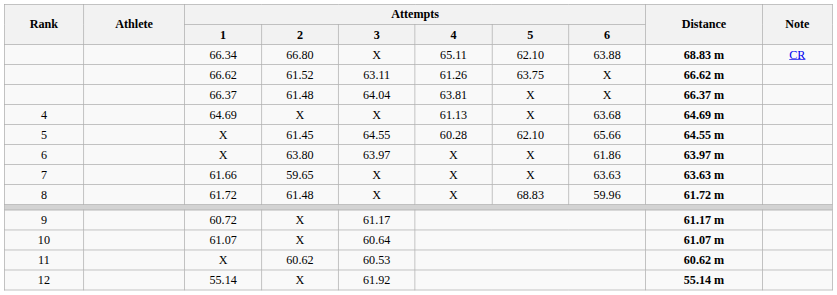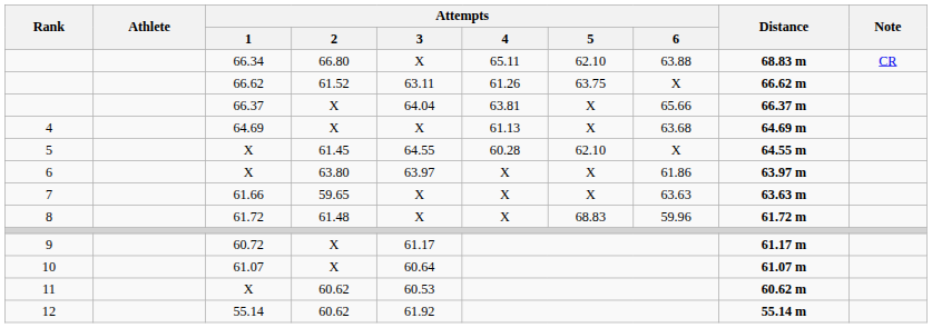66.37 | Attempts / 2: 61.48 -> X
66.37 | Attempts / 6: X -> 65.66
5 / X | Attempts / 6: 65.66 -> X
55.14 | Attempts / 2: X -> 60.62
